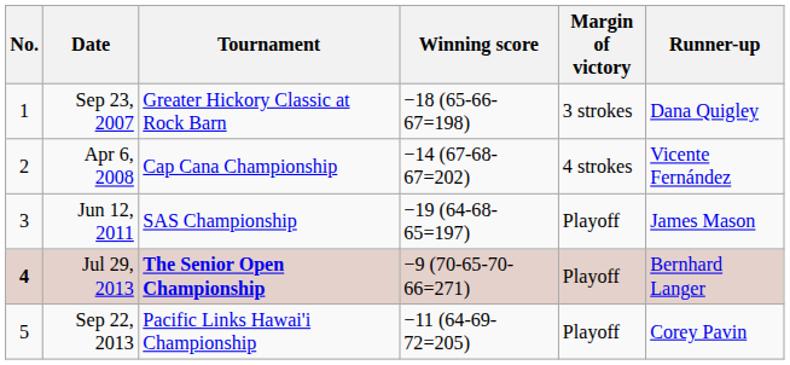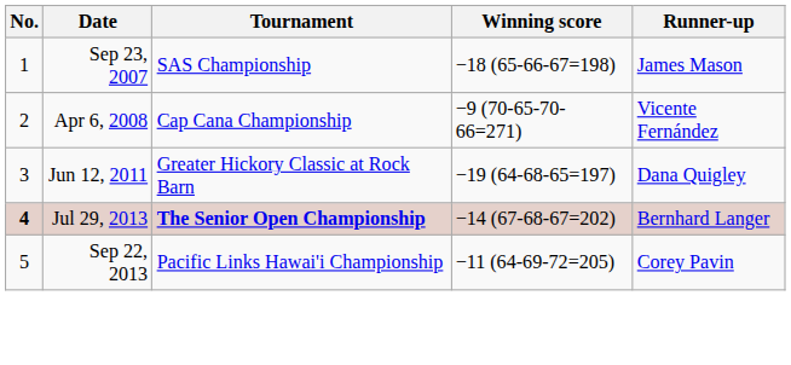- column: Margin of victory | 3 strokes | 4 strokes | Playoff | Playoff | Playoff
Sep 23, 2007 | Tournament: Greater Hickory Classic at Rock Barn -> SAS Championship
Sep 23, 2007 | Runner-up: Dana Quigley -> James Mason
Apr 6, 2008 | Winning score: −14 (67-68-67=202) -> −9 (70-65-70-66=271)
Jun 12, 2011 | Tournament: SAS Championship -> Greater Hickory Classic at Rock Barn
Jun 12, 2011 | Runner-up: James Mason -> Dana Quigley
Jul 29, 2013 | Winning score: −9 (70-65-70-66=271) -> −14 (67-68-67=202)
